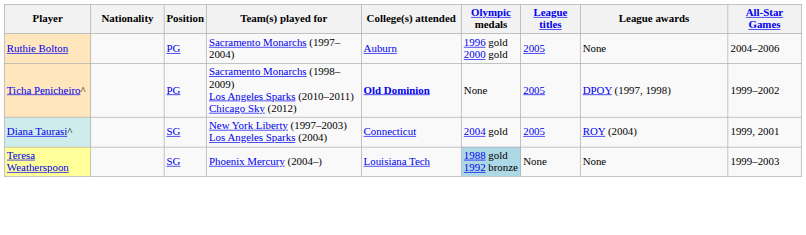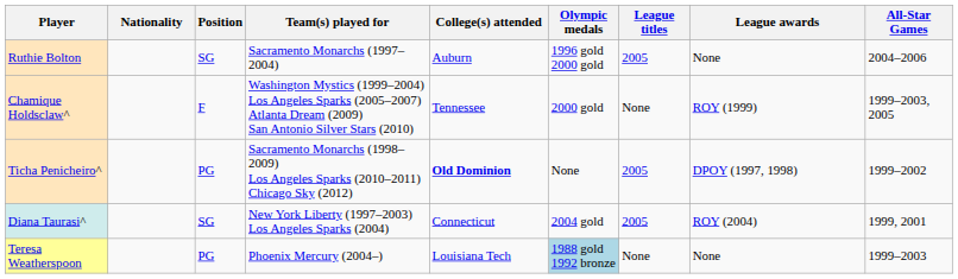Ruthie Bolton | Position: PG -> SG
+ row: Chamique Holdsclaw^ | F | Washington Mystics (1999–2004) Los Angeles Sparks (2005–2007) Atlanta Dream (2009) San Antonio Silver Stars (2010) | Tennessee | 2000 gold | None | ROY (1999) | 1999–2003, 2005
Teresa Weatherspoon | Position: SG -> PG
